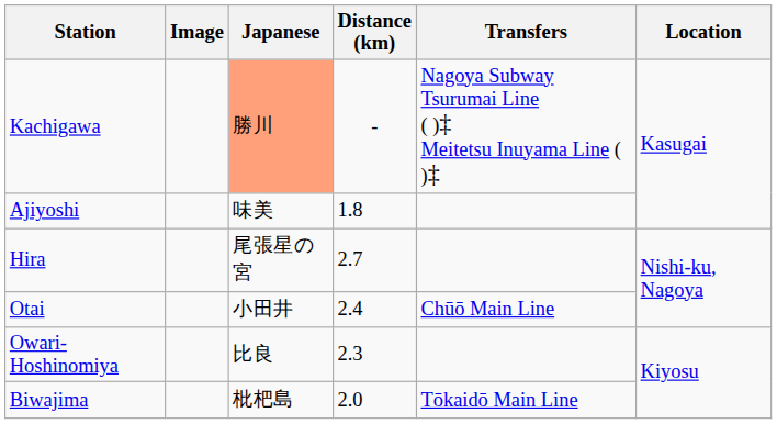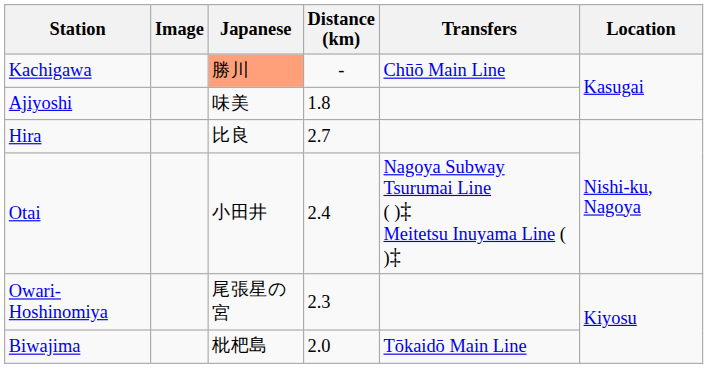Kachigawa | Transfers: Nagoya Subway Tsurumai Line ( )‡ Meitetsu Inuyama Line ( )‡ -> Chūō Main Line
Hira | Japanese: 尾張星の宮 -> 比良
Otai | Transfers: Chūō Main Line -> Nagoya Subway Tsurumai Line ( )‡ Meitetsu Inuyama Line ( )‡
Owari-Hoshinomiya | Japanese: 比良 -> 尾張星の宮
